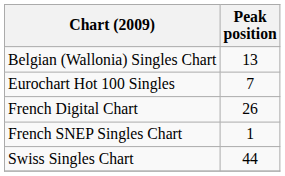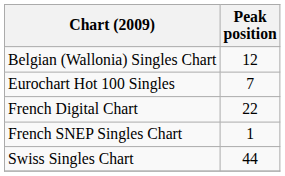Belgian (Wallonia) Singles Chart | Peak position: 13 -> 12
French Digital Chart | Peak position: 26 -> 22
